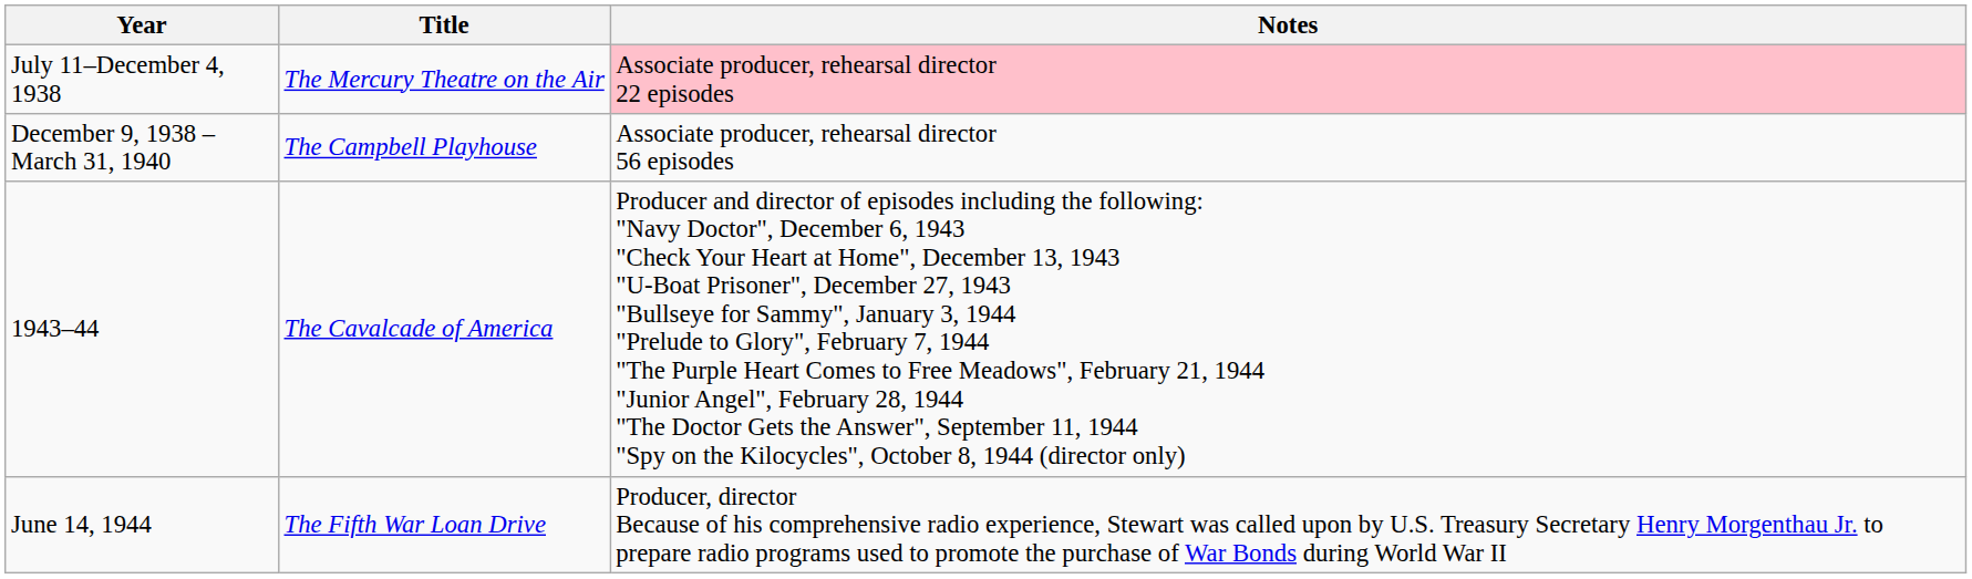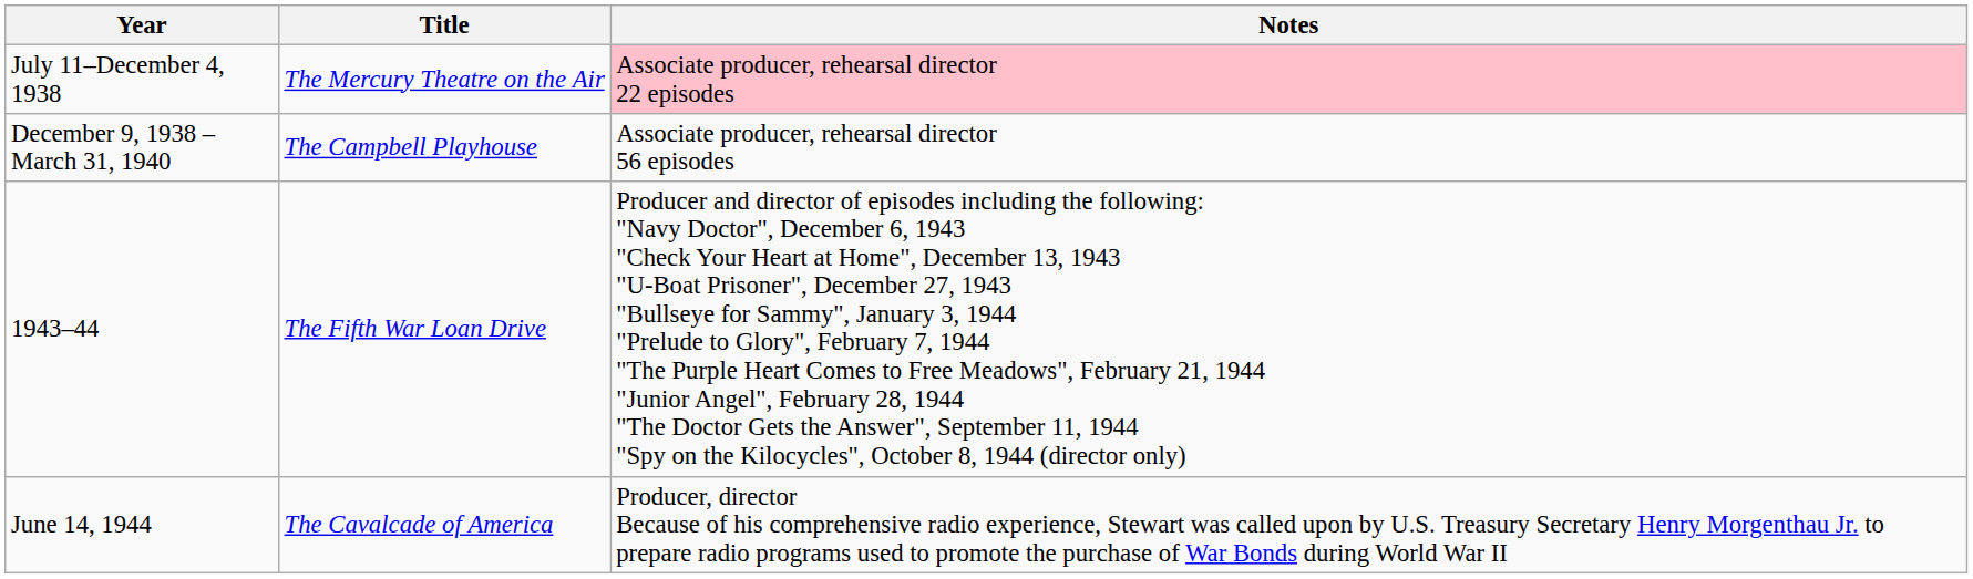1943–44 | Title: The Cavalcade of America -> The Fifth War Loan Drive
June 14, 1944 | Title: The Fifth War Loan Drive -> The Cavalcade of America
